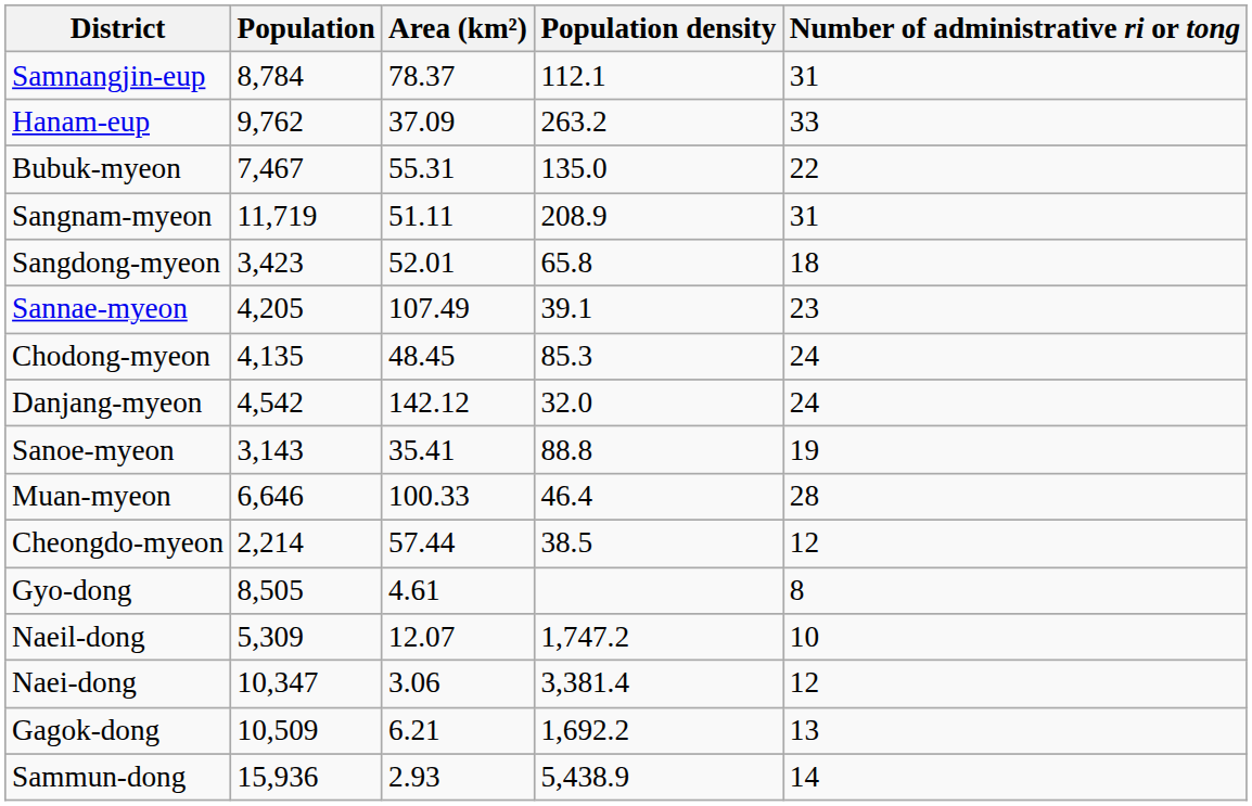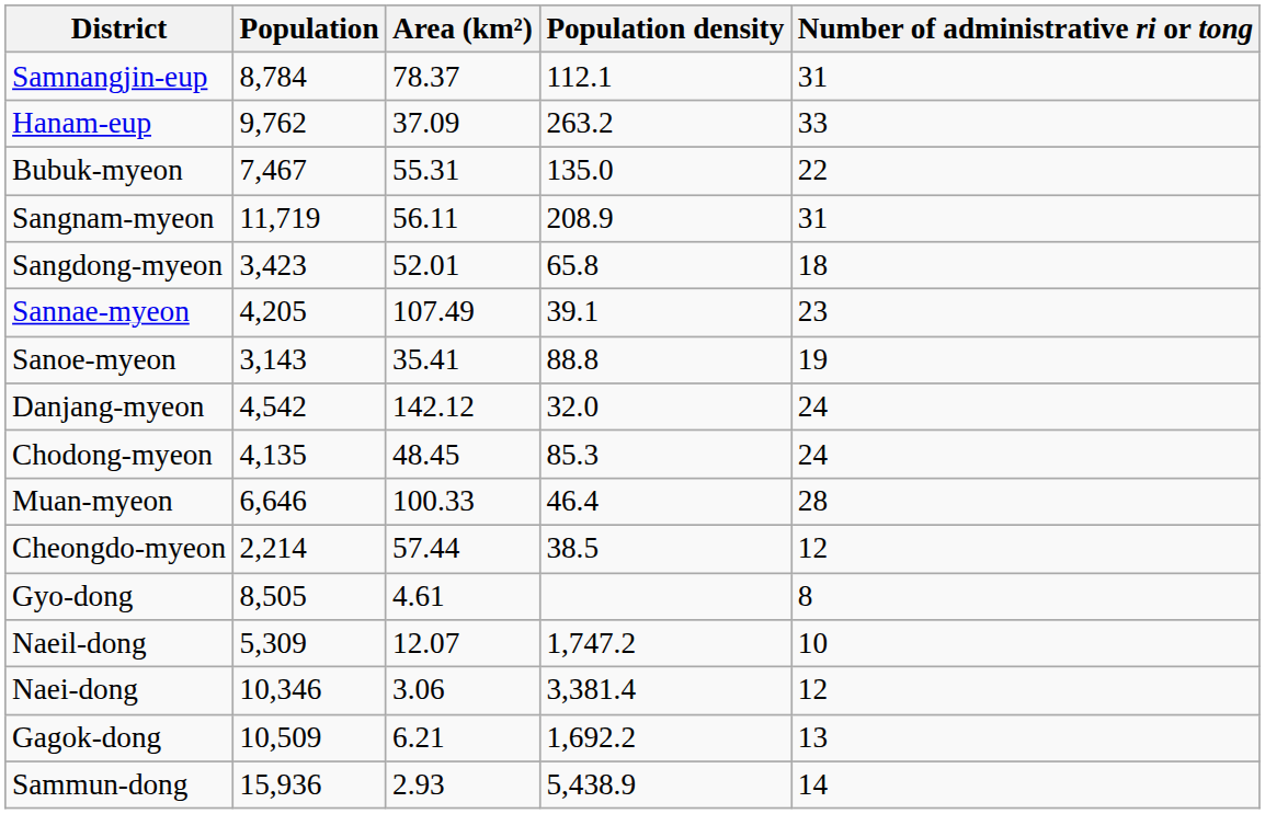Sangnam-myeon | Area (km²): 51.11 -> 56.11
rows swapped: Sanoe-myeon <-> Chodong-myeon
Naei-dong | Population: 10,347 -> 10,346
